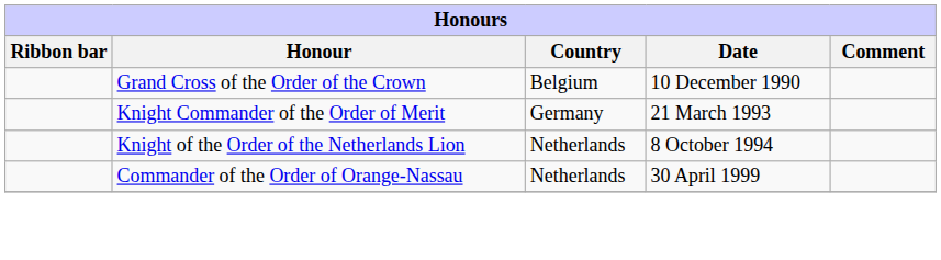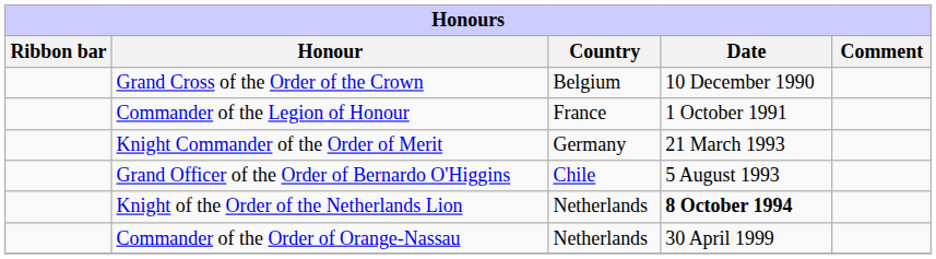+ row: Commander of the Legion of Honour | France | 1 October 1991
+ row: Grand Officer of the Order of Bernardo O'Higgins | Chile | 5 August 1993
Knight of the Order of the Netherlands Lion | Date: normal -> bold
